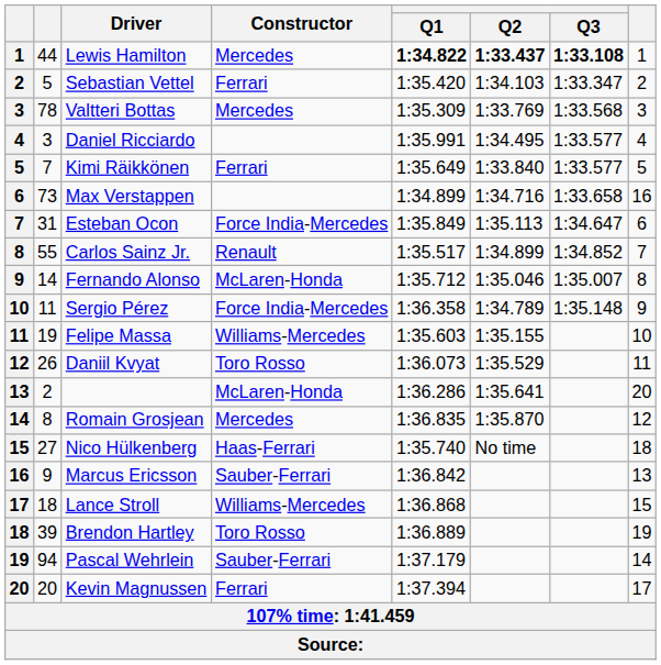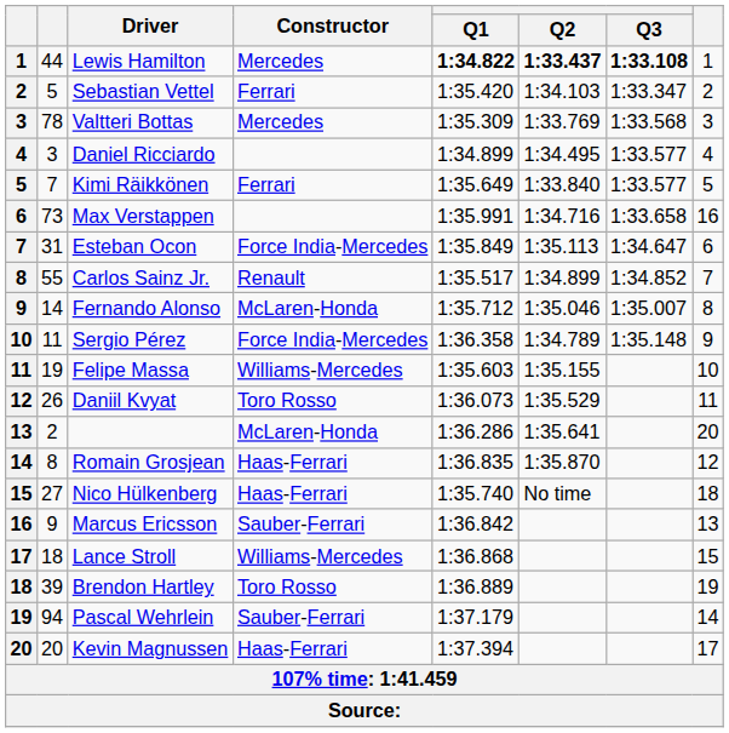Daniel Ricciardo | Q1: 1:35.991 -> 1:34.899
Max Verstappen | Q1: 1:34.899 -> 1:35.991
Romain Grosjean | Constructor: Mercedes -> Haas-Ferrari
Kevin Magnussen | Constructor: Ferrari -> Haas-Ferrari
